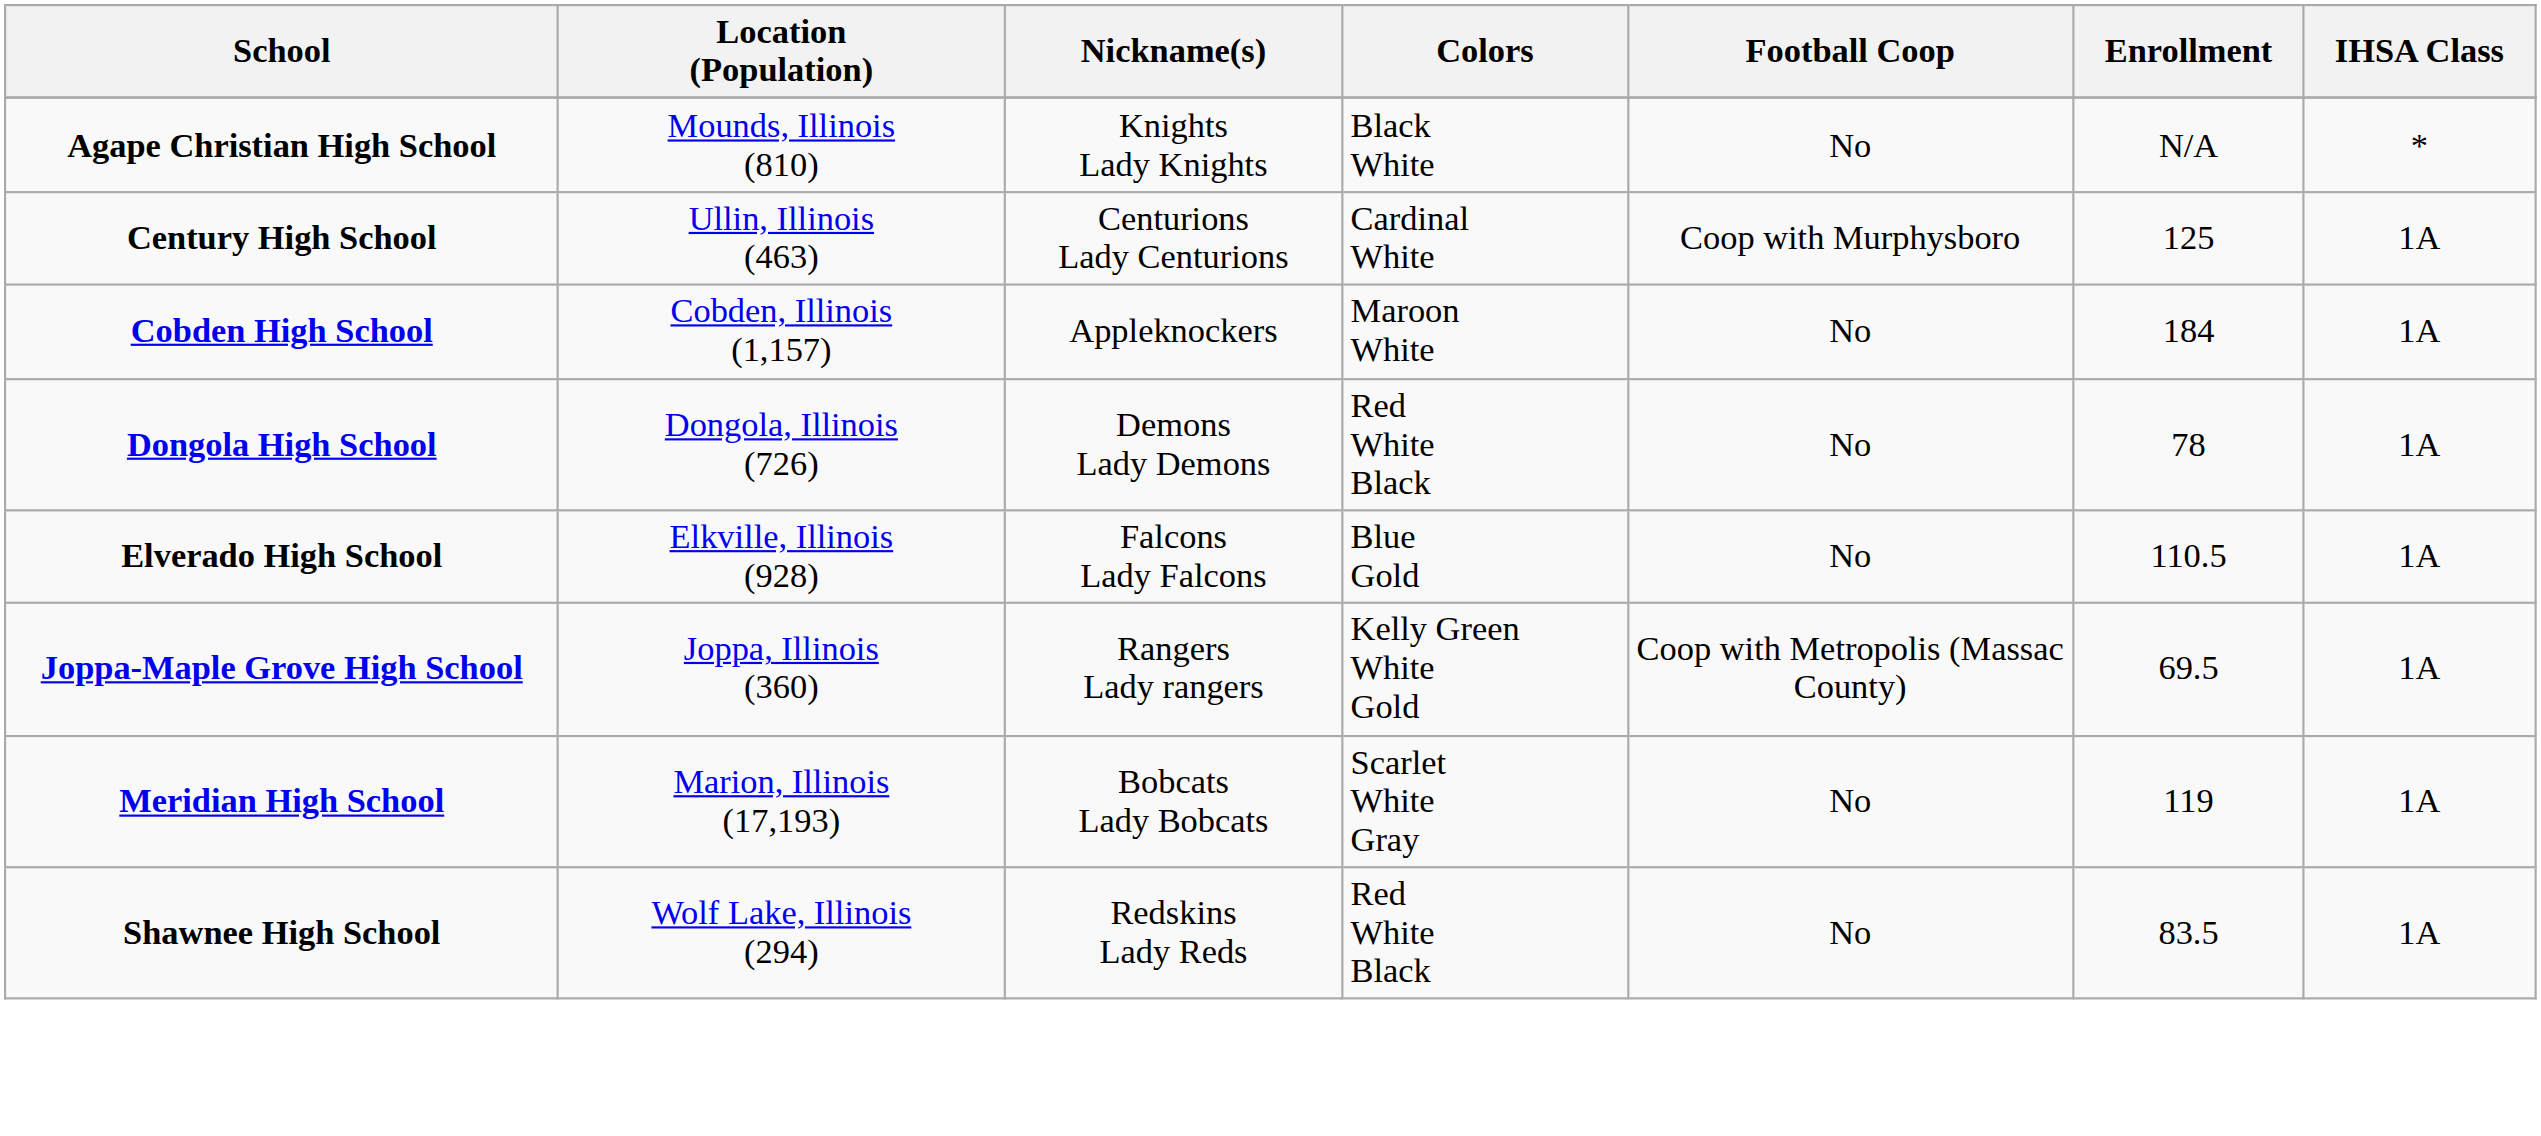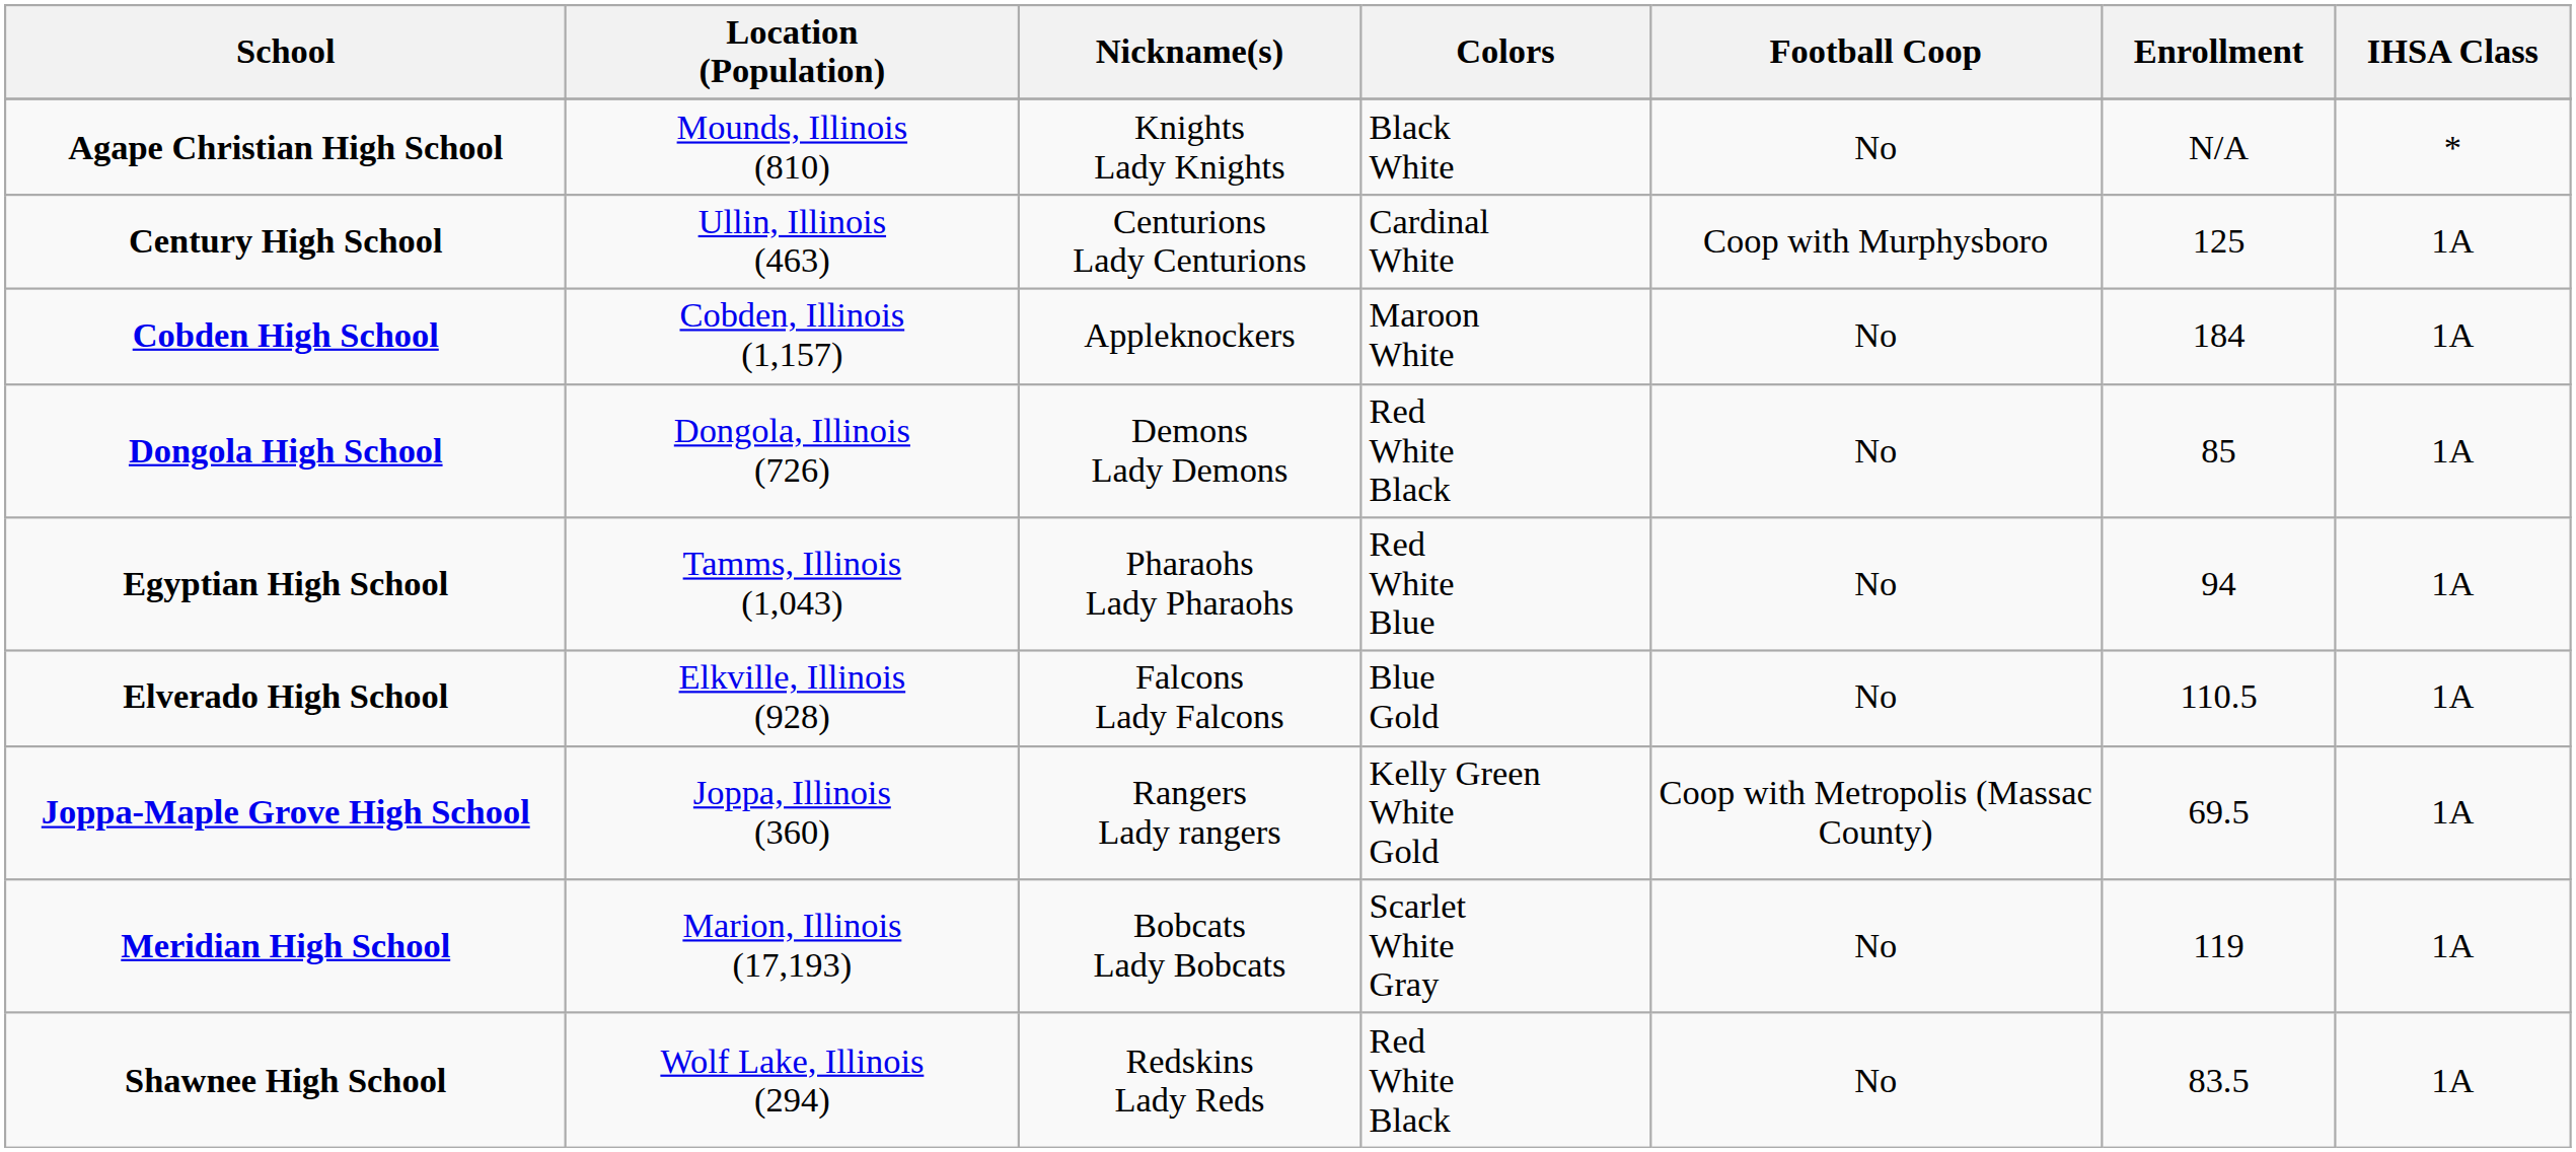Dongola High School | Enrollment: 78 -> 85
+ row: Egyptian High School | Tamms, Illinois (1,043) | Pharaohs Lady Pharaohs | Red White Blue | No | 94 | 1A
